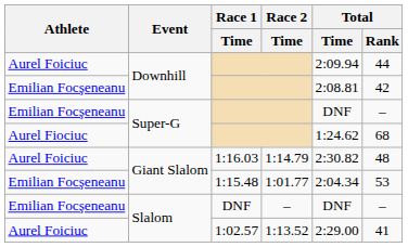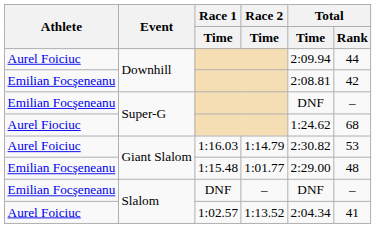1:16.03 | Total / Rank: 48 -> 53
1:15.48 | Total / Time: 2:04.34 -> 2:29.00
1:15.48 | Total / Rank: 53 -> 48
1:02.57 | Total / Time: 2:29.00 -> 2:04.34
